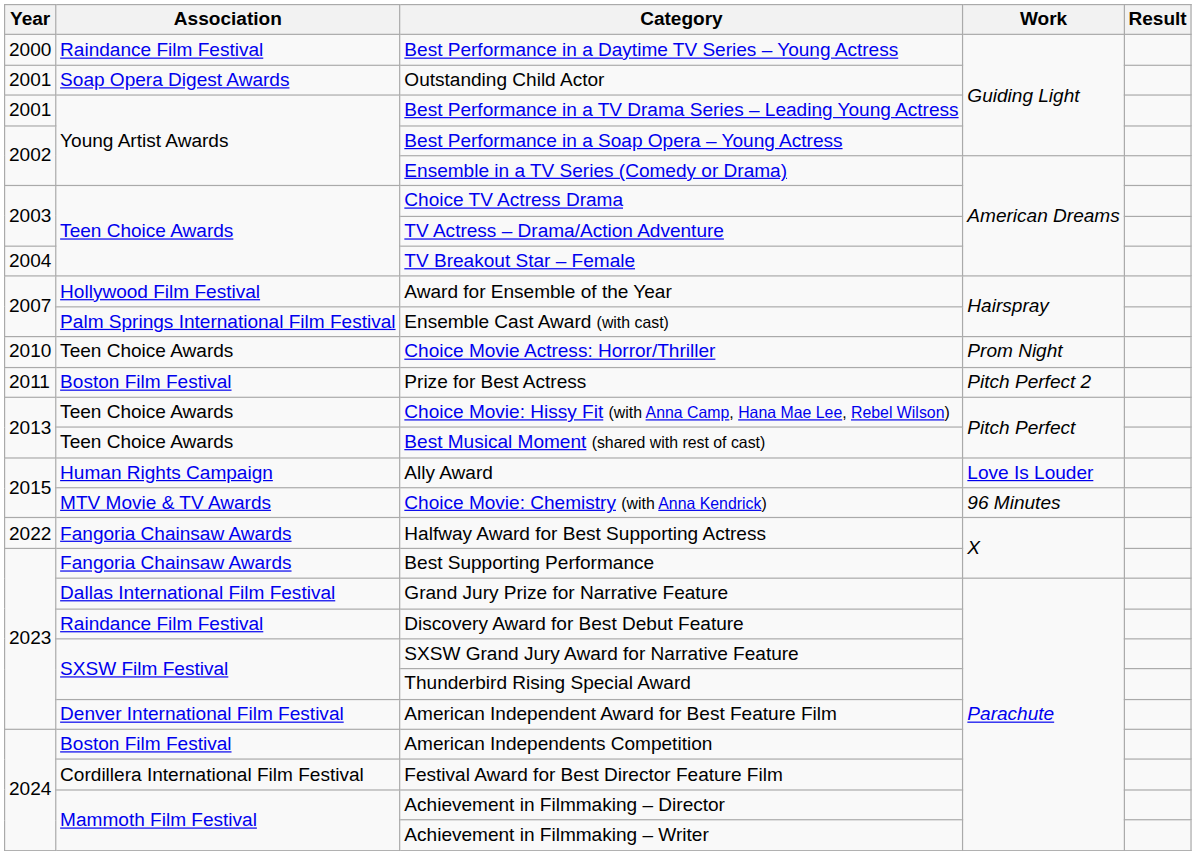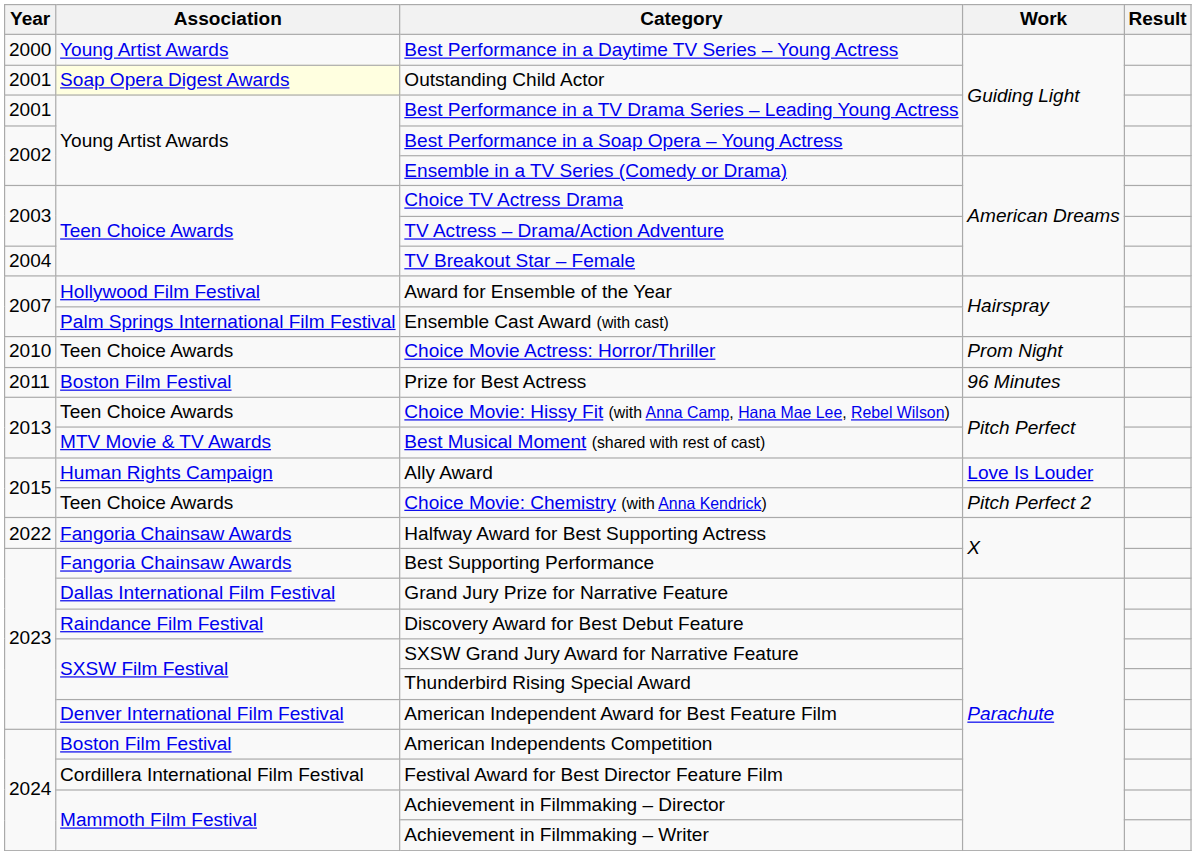Best Performance in a Daytime TV Series – Young Actress | Association: Raindance Film Festival -> Young Artist Awards
Outstanding Child Actor | Association: no background -> lightyellow background
Prize for Best Actress | Work: Pitch Perfect 2 -> 96 Minutes
Best Musical Moment (shared with rest of cast) | Association: Teen Choice Awards -> MTV Movie & TV Awards
Choice Movie: Chemistry (with Anna Kendrick) | Association: MTV Movie & TV Awards -> Teen Choice Awards
Choice Movie: Chemistry (with Anna Kendrick) | Work: 96 Minutes -> Pitch Perfect 2
